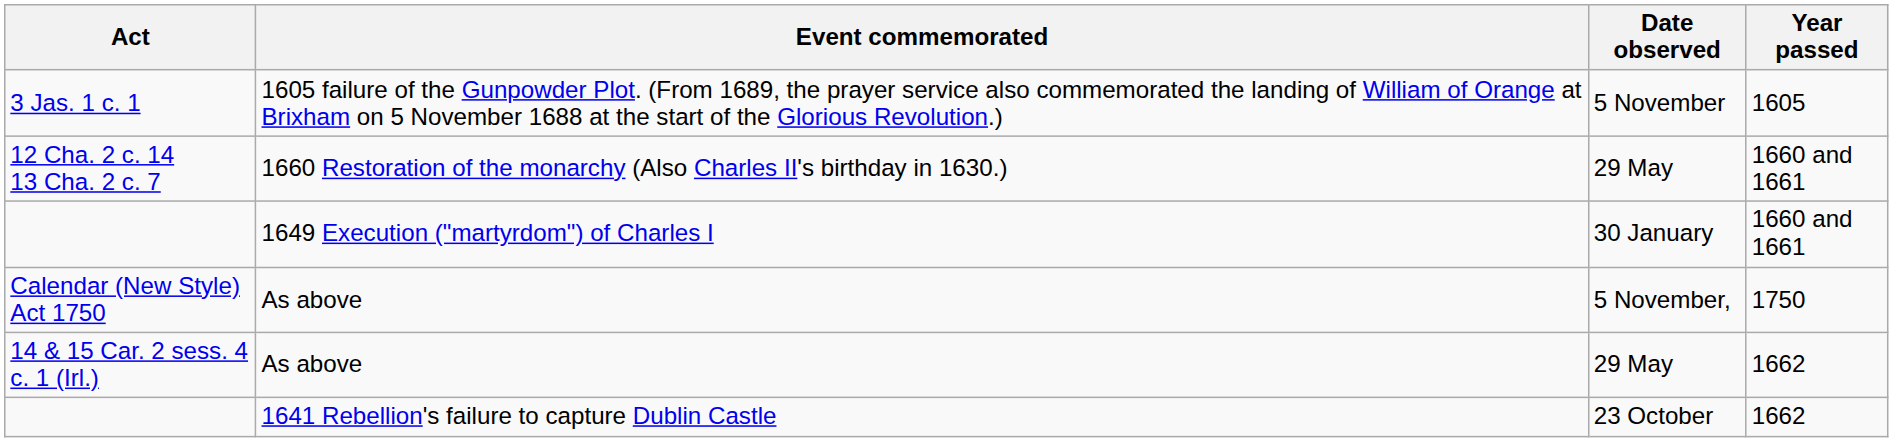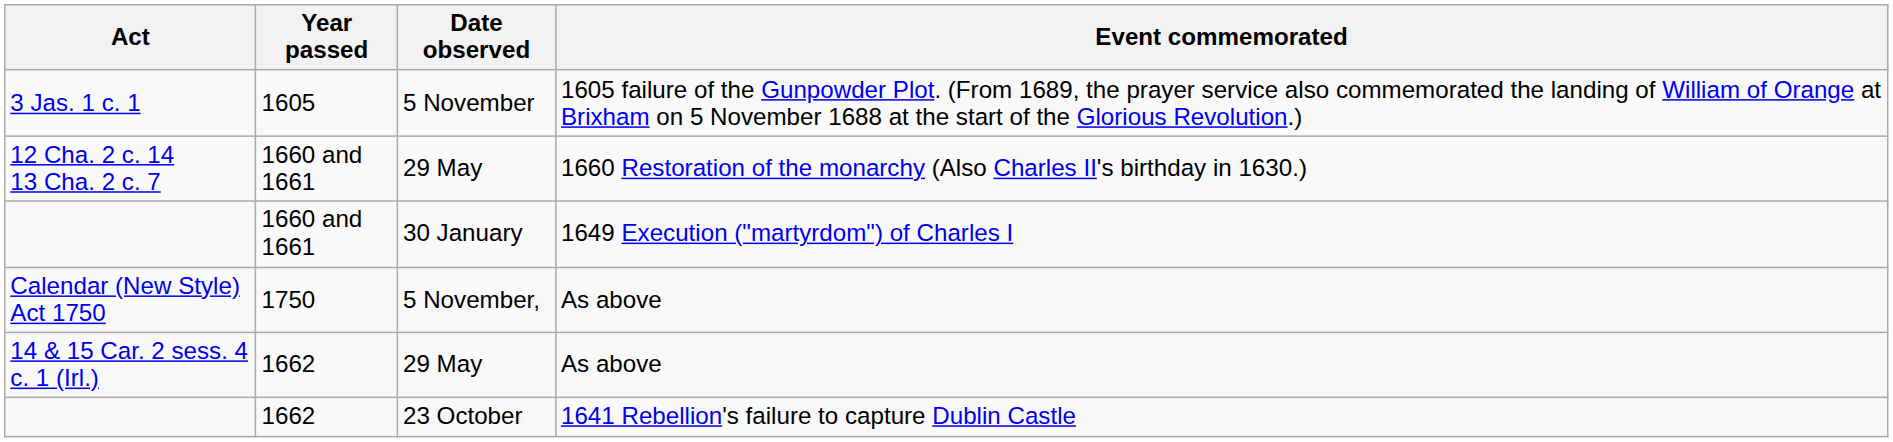columns swapped: Year passed <-> Event commemorated
